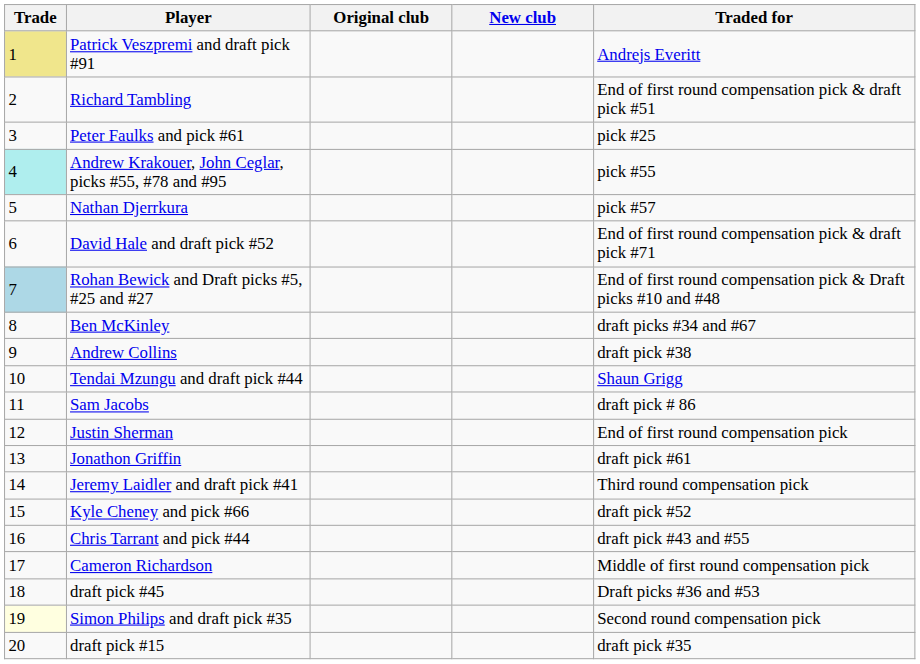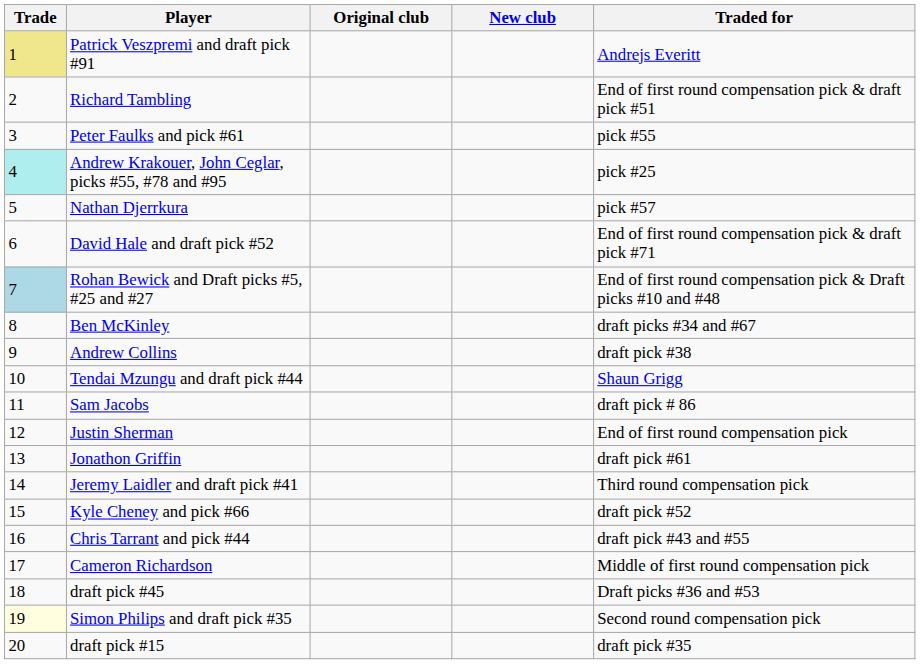Peter Faulks and pick #61 | Traded for: pick #25 -> pick #55
Andrew Krakouer, John Ceglar, picks #55, #78 and #95 | Traded for: pick #55 -> pick #25
